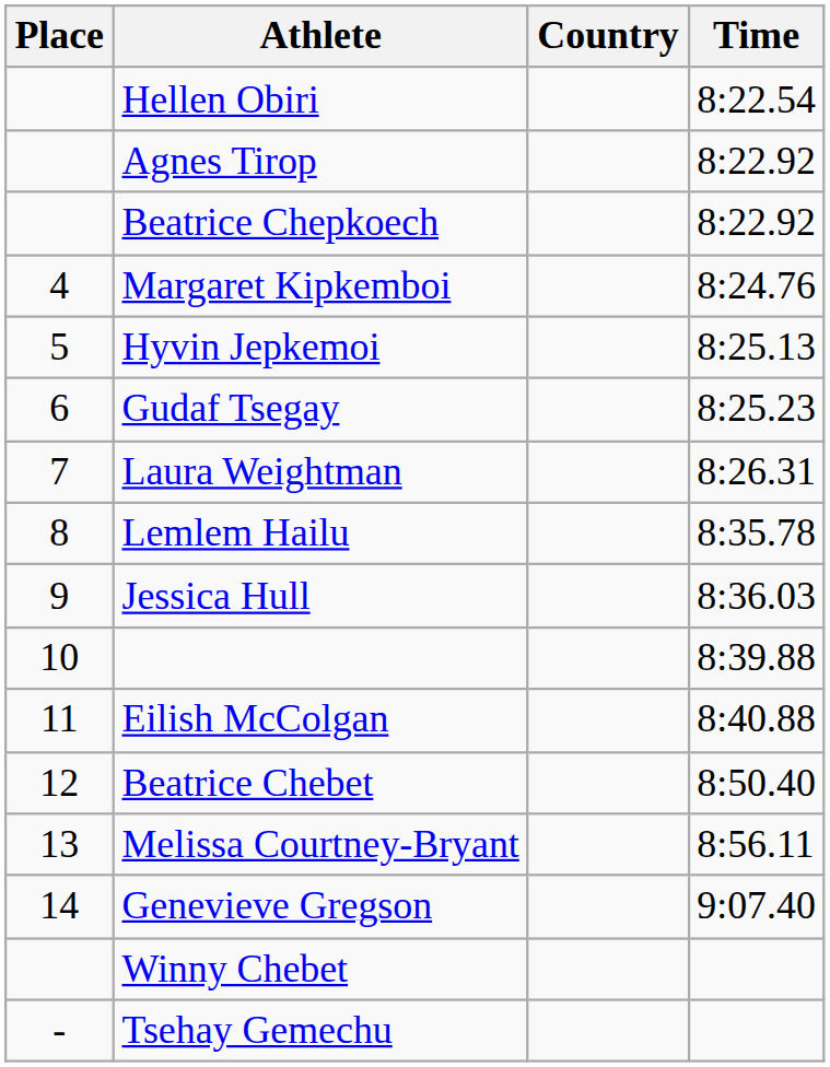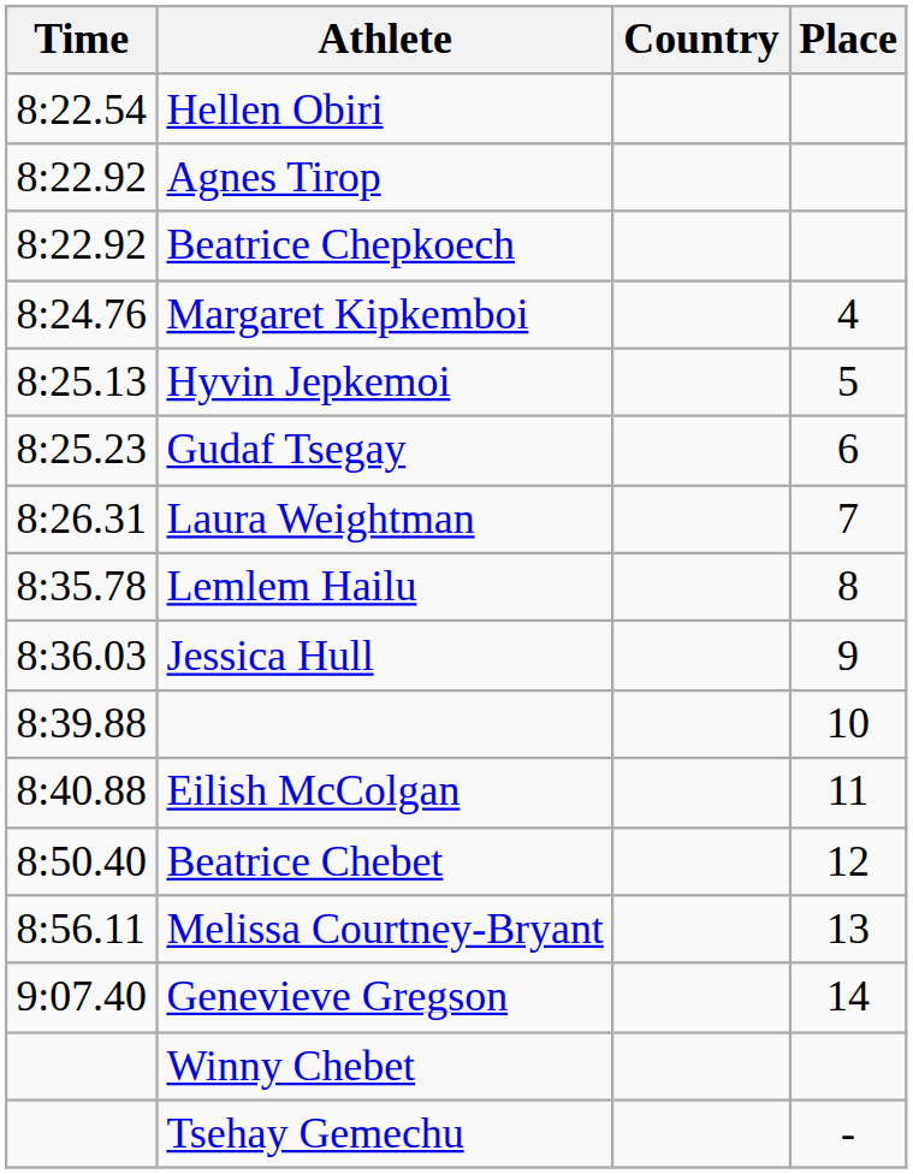columns swapped: Place <-> Time
